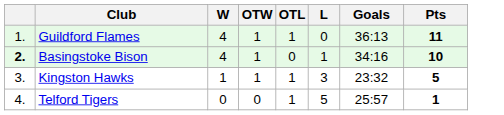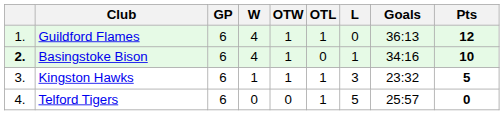+ column: GP | 6 | 6 | 6 | 6
Guildford Flames | Pts: 11 -> 12
Telford Tigers | Pts: 1 -> 0
